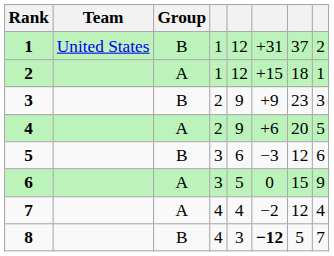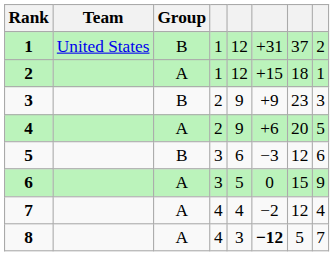8 | Group: B -> A
